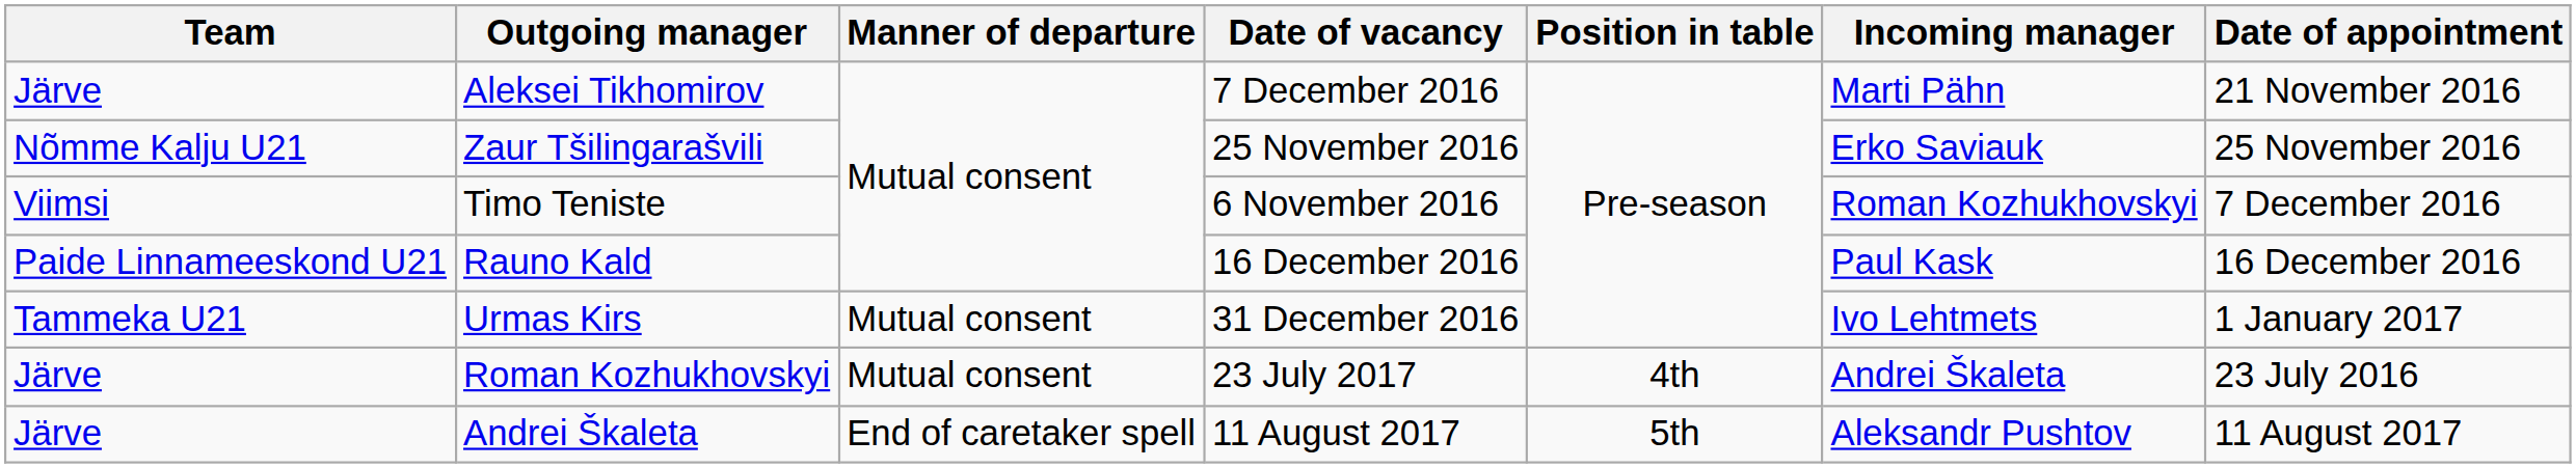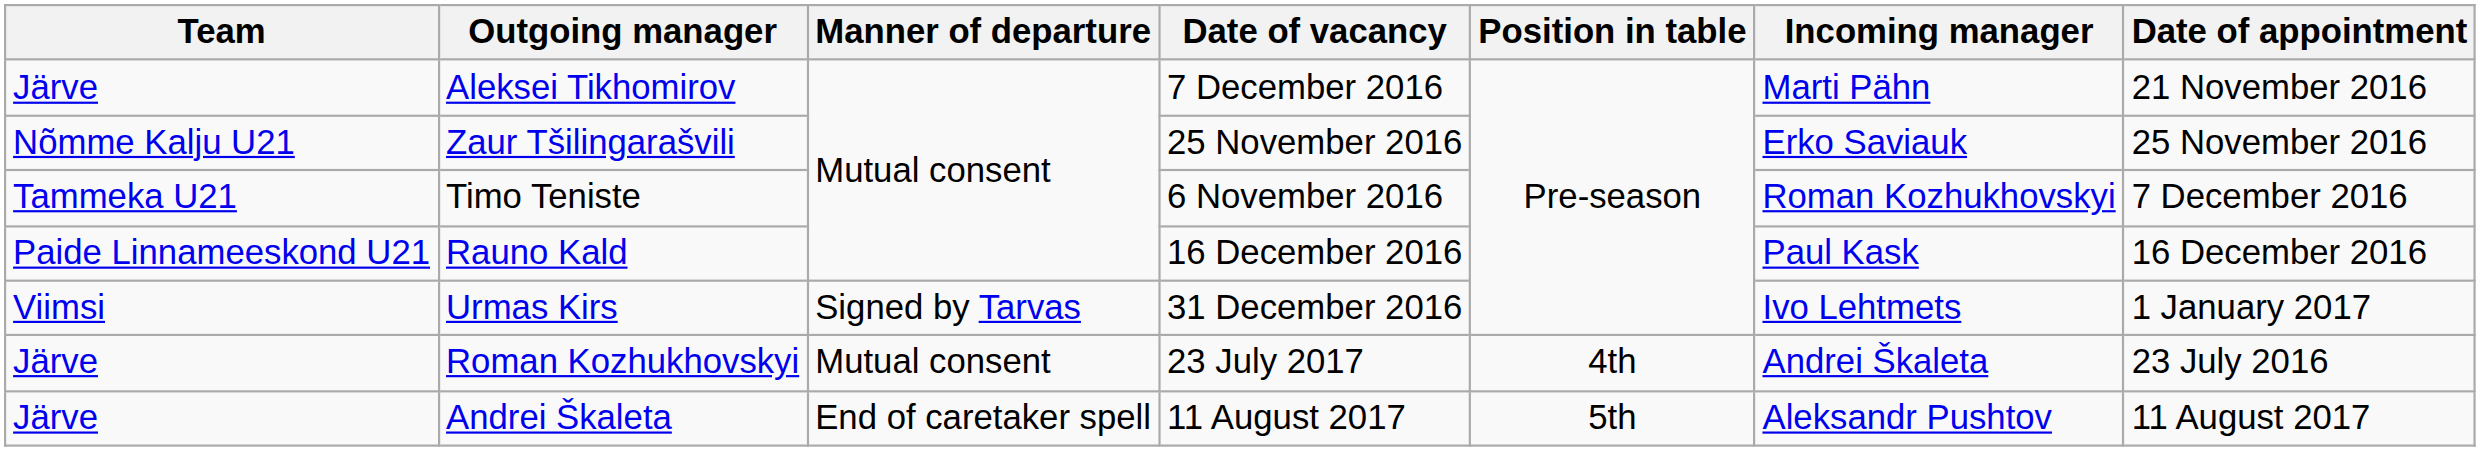Timo Teniste | Team: Viimsi -> Tammeka U21
Urmas Kirs | Team: Tammeka U21 -> Viimsi
Urmas Kirs | Manner of departure: Mutual consent -> Signed by Tarvas
